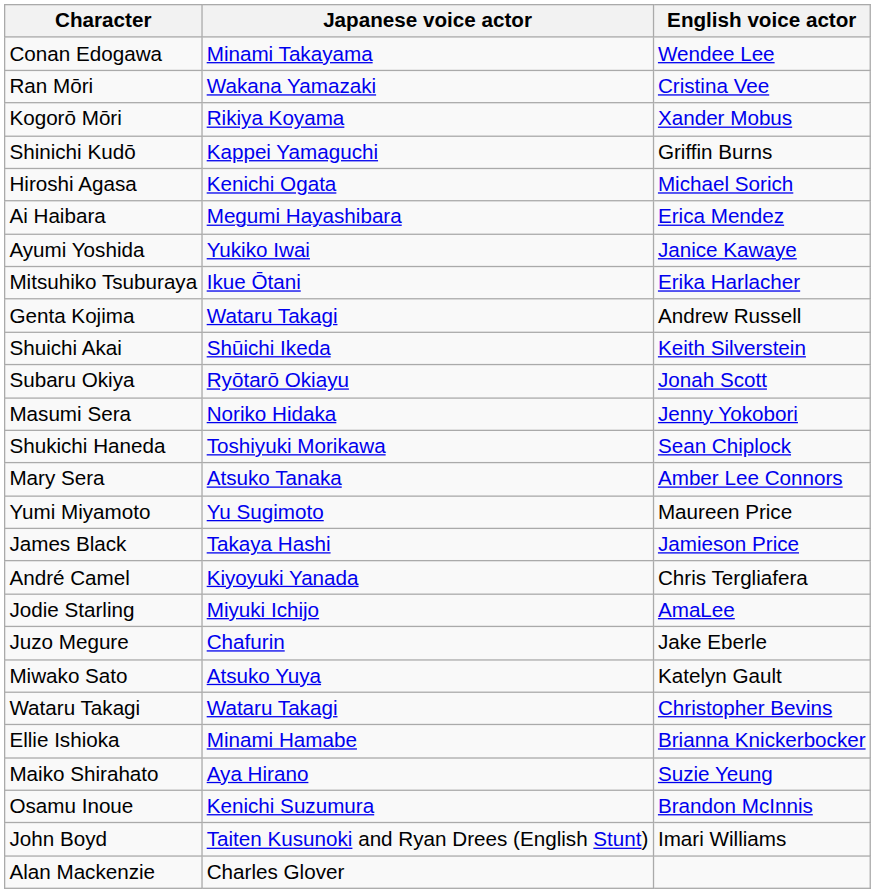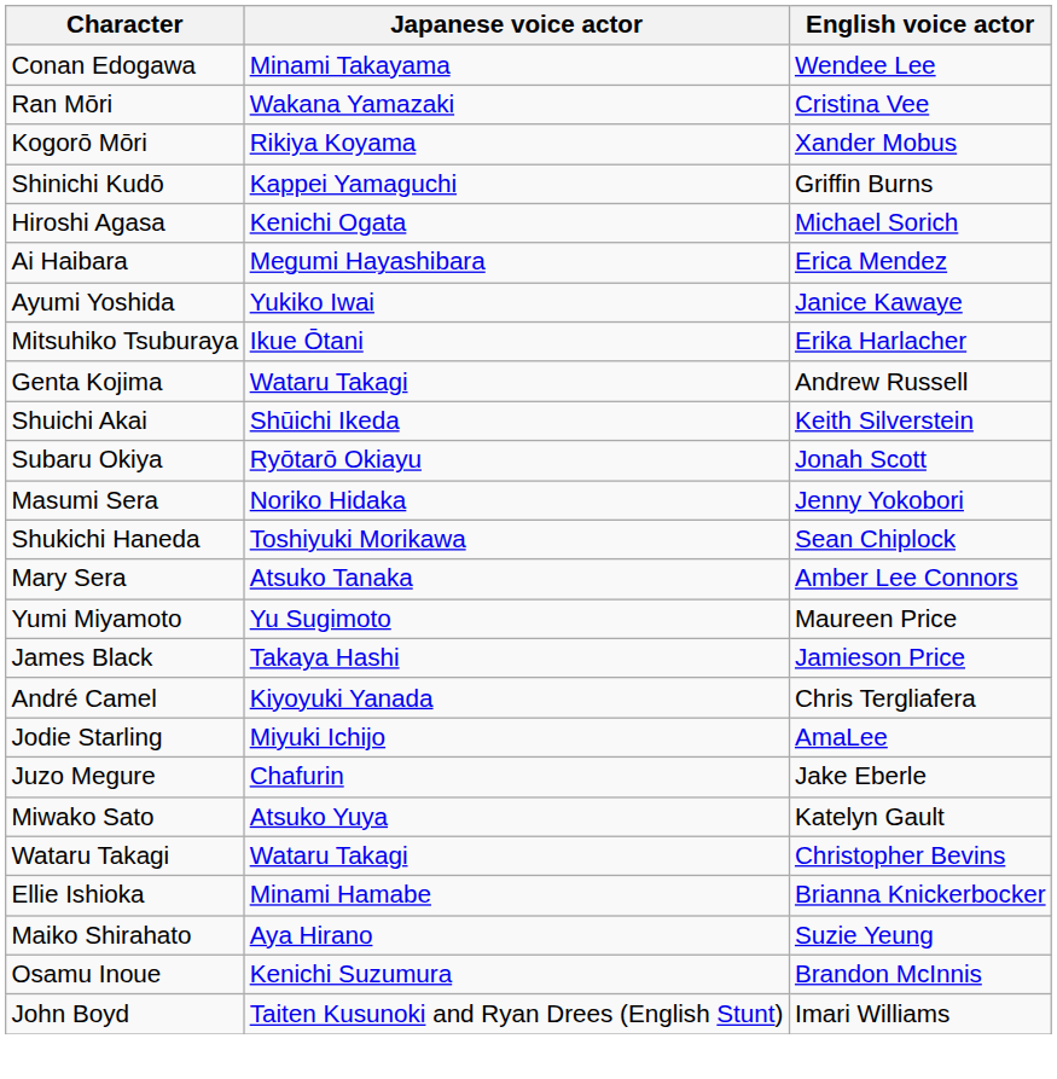- row: Alan Mackenzie | Charles Glover
